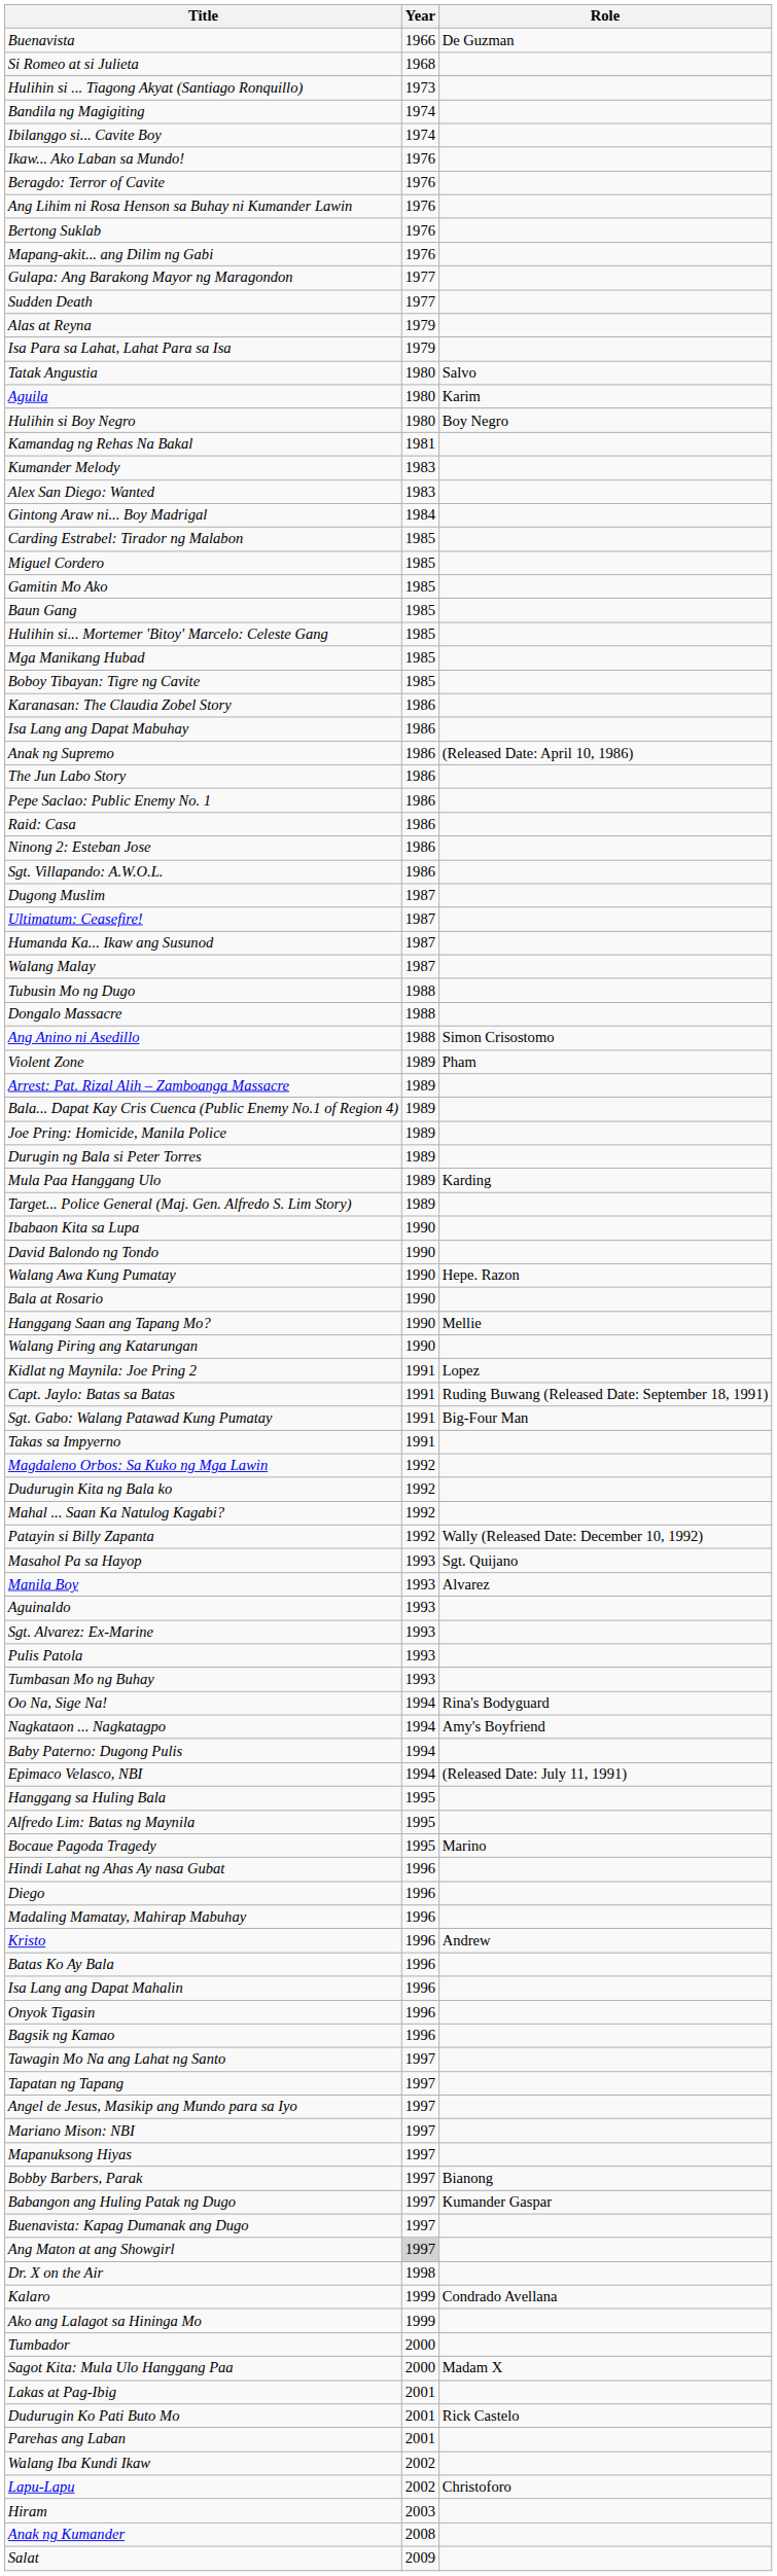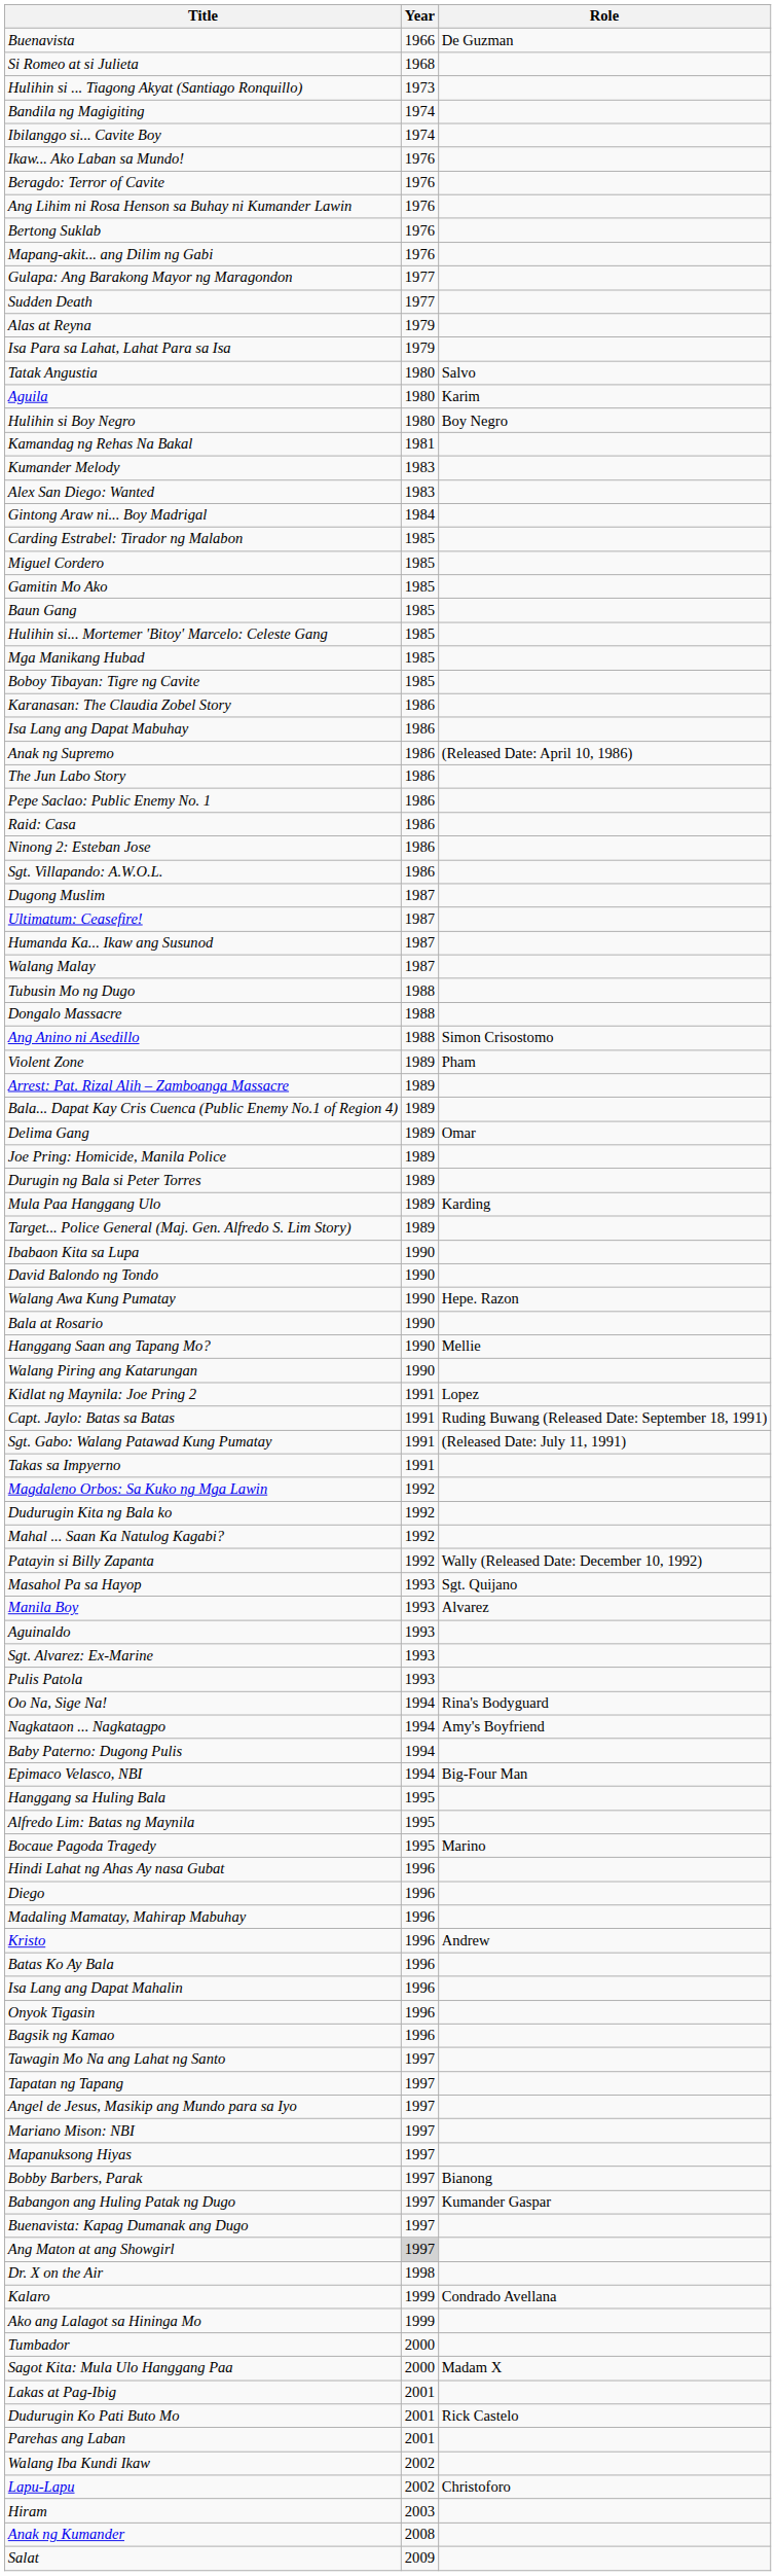+ row: Delima Gang | 1989 | Omar
Sgt. Gabo: Walang Patawad Kung Pumatay | Role: Big-Four Man -> (Released Date: July 11, 1991)
- row: Tumbasan Mo ng Buhay | 1993
Epimaco Velasco, NBI | Role: (Released Date: July 11, 1991) -> Big-Four Man
